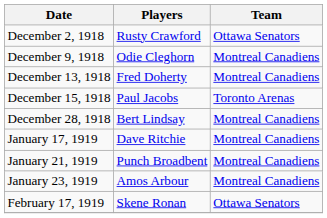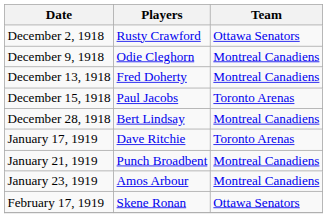January 17, 1919 | Team: Montreal Canadiens -> Toronto Arenas
